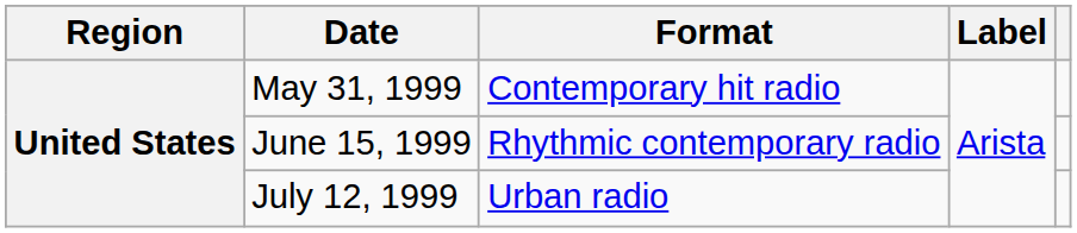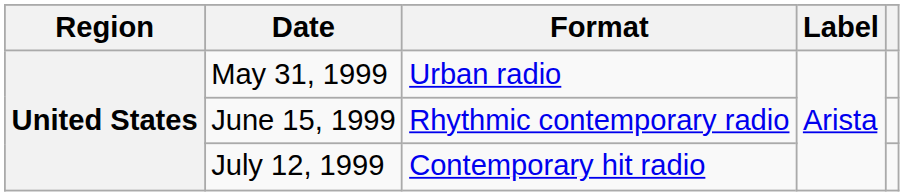May 31, 1999 | Format: Contemporary hit radio -> Urban radio
July 12, 1999 | Format: Urban radio -> Contemporary hit radio
